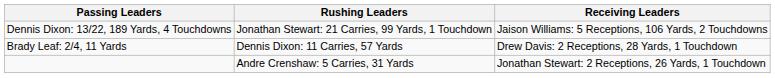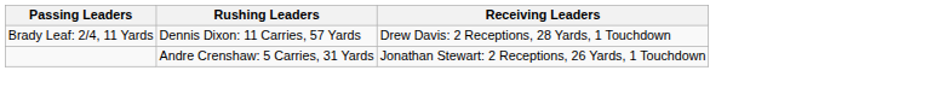- row: Dennis Dixon: 13/22, 189 Yards, 4 Touchdowns | Jonathan Stewart: 21 Carries, 99 Yards, 1 Touchdown | Jaison Williams: 5 Receptions, 106 Yards, 2 Touchdowns
